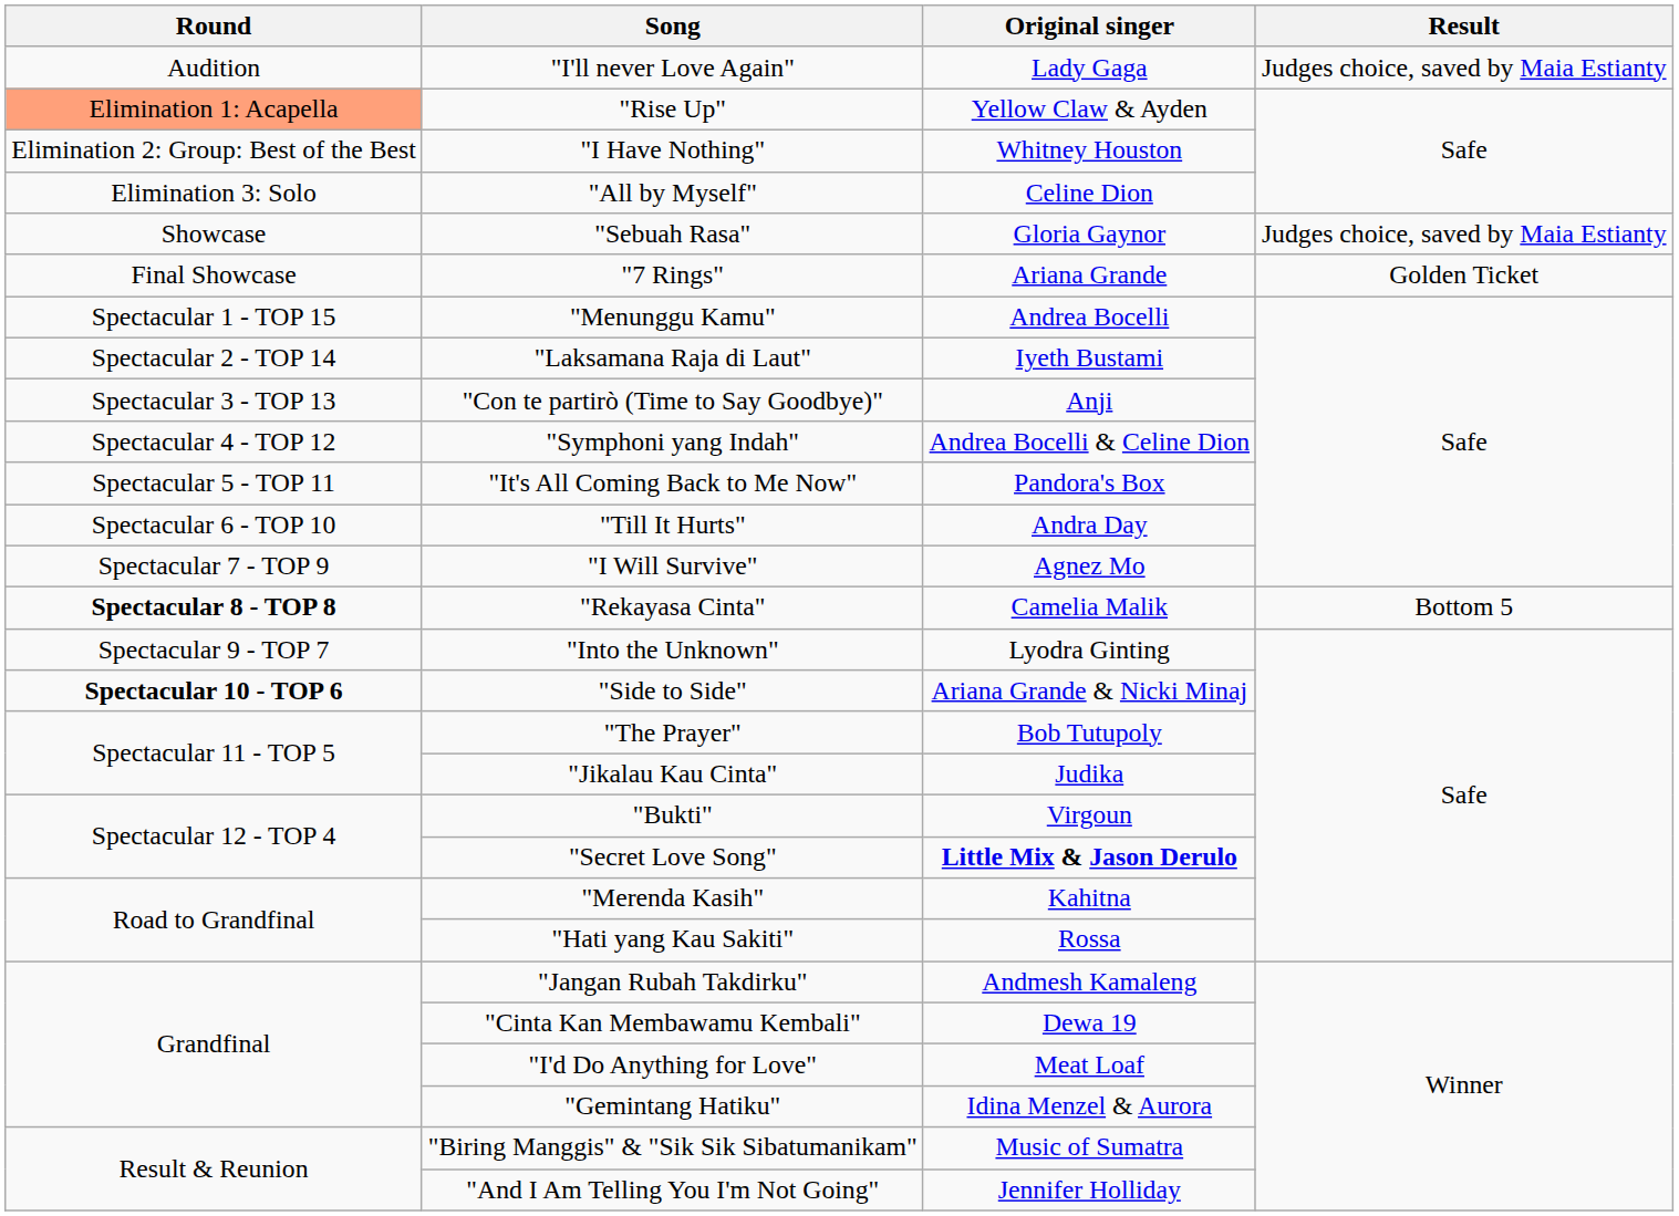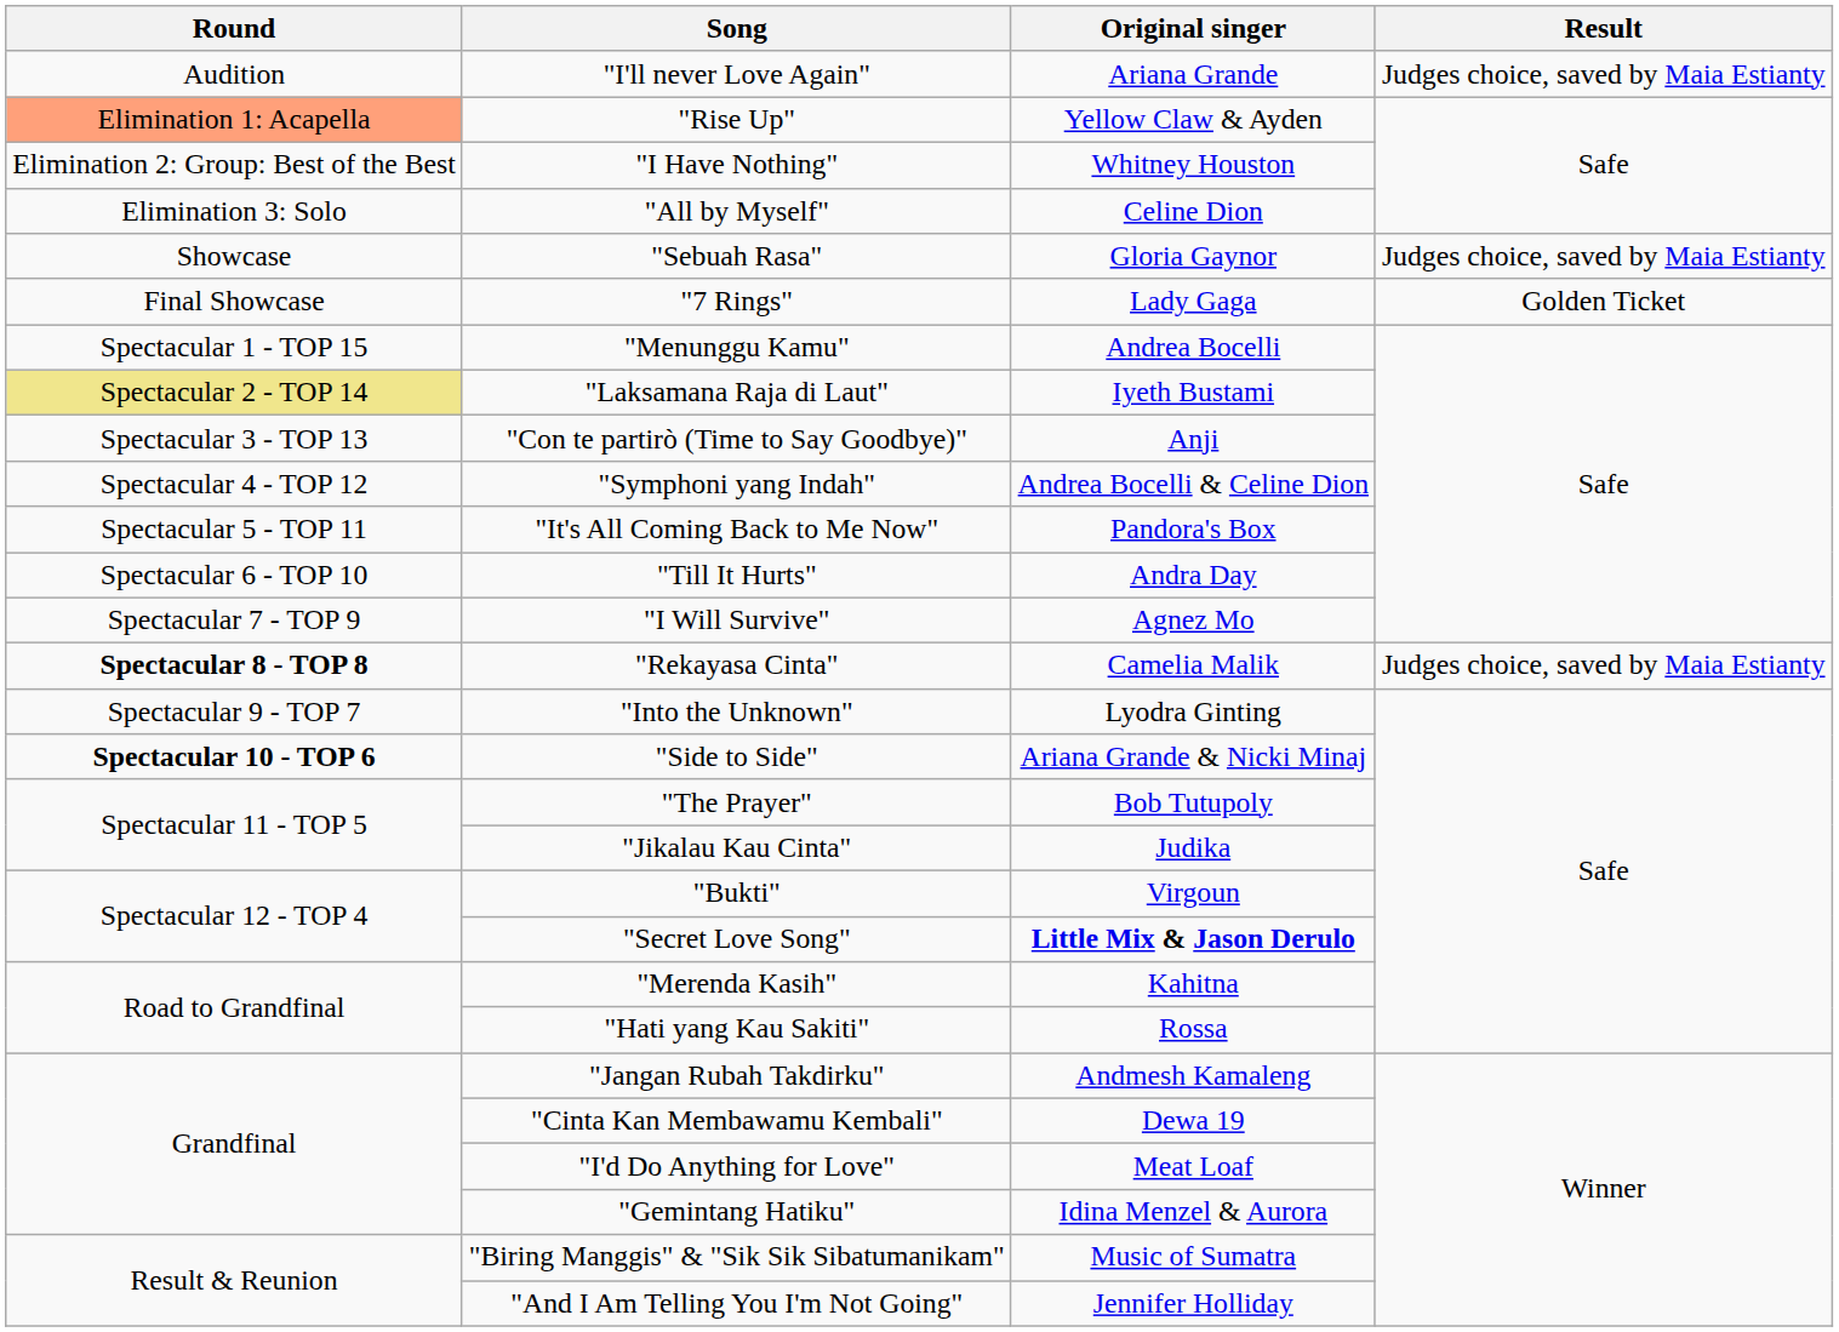"I'll never Love Again" | Original singer: Lady Gaga -> Ariana Grande
"7 Rings" | Original singer: Ariana Grande -> Lady Gaga
"Laksamana Raja di Laut" | Round: no background -> khaki background
"Rekayasa Cinta" | Result: Bottom 5 -> Judges choice, saved by Maia Estianty
